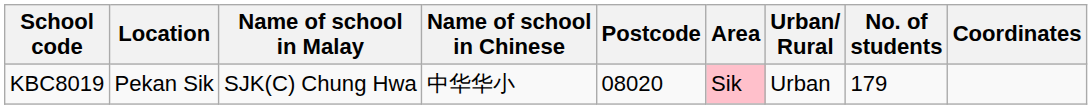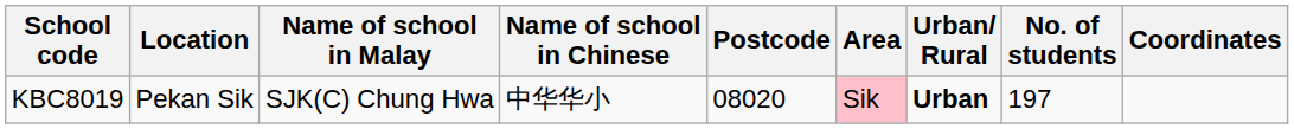KBC8019 | Urban/ Rural: normal -> bold
KBC8019 | No. of students: 179 -> 197
